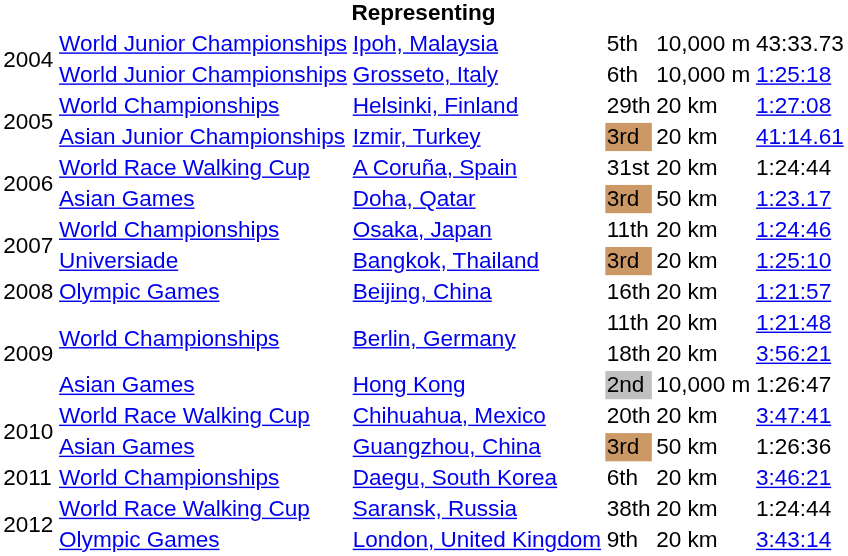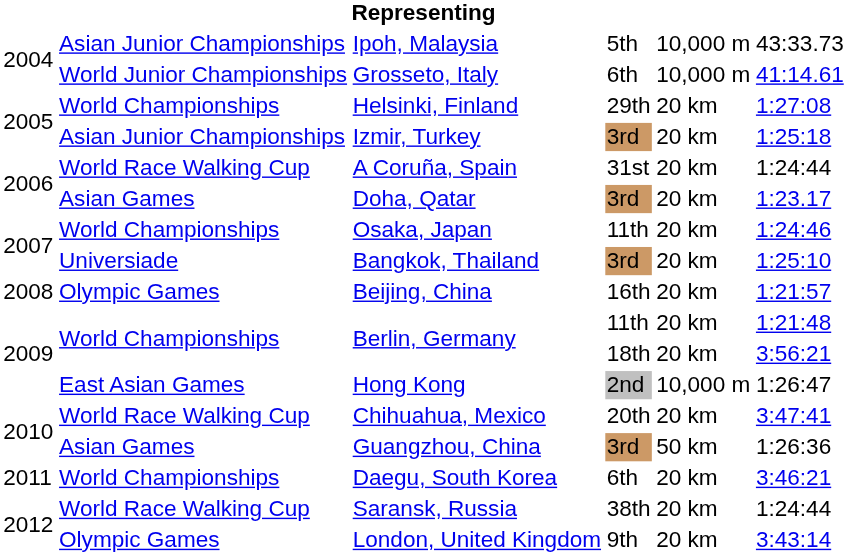Ipoh, Malaysia | column 2: World Junior Championships -> Asian Junior Championships
Grosseto, Italy | column 6: 1:25:18 -> 41:14.61
Izmir, Turkey | column 6: 41:14.61 -> 1:25:18
Doha, Qatar | column 5: 50 km -> 20 km
Hong Kong | column 2: Asian Games -> East Asian Games
